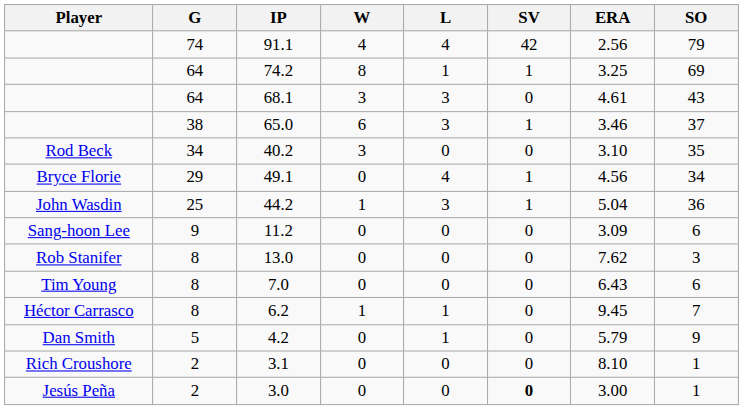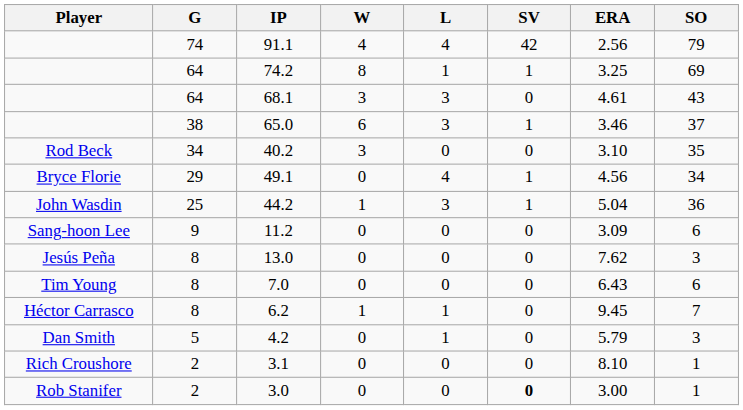13.0 | Player: Rob Stanifer -> Jesús Peña
4.2 | SO: 9 -> 3
3.0 | Player: Jesús Peña -> Rob Stanifer
